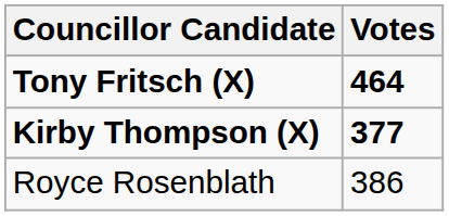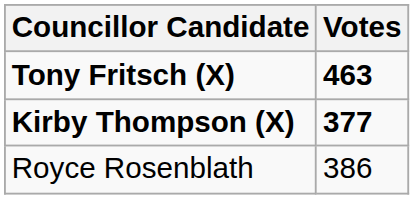Tony Fritsch (X) | Votes: 464 -> 463
